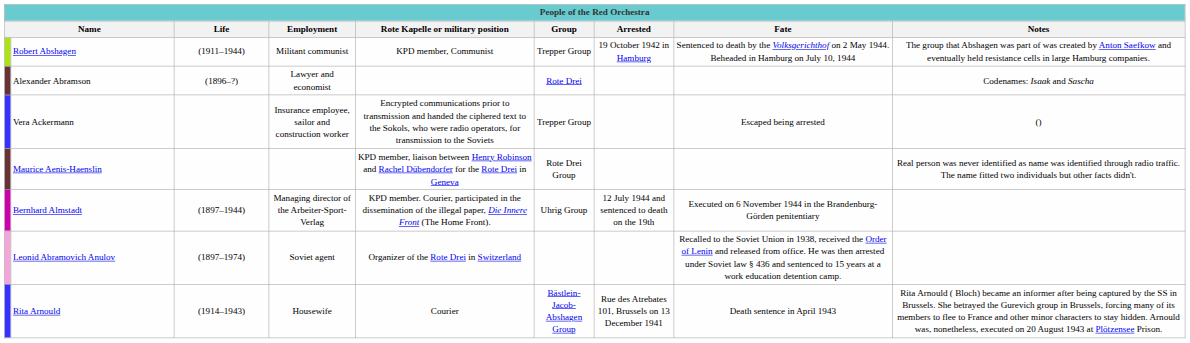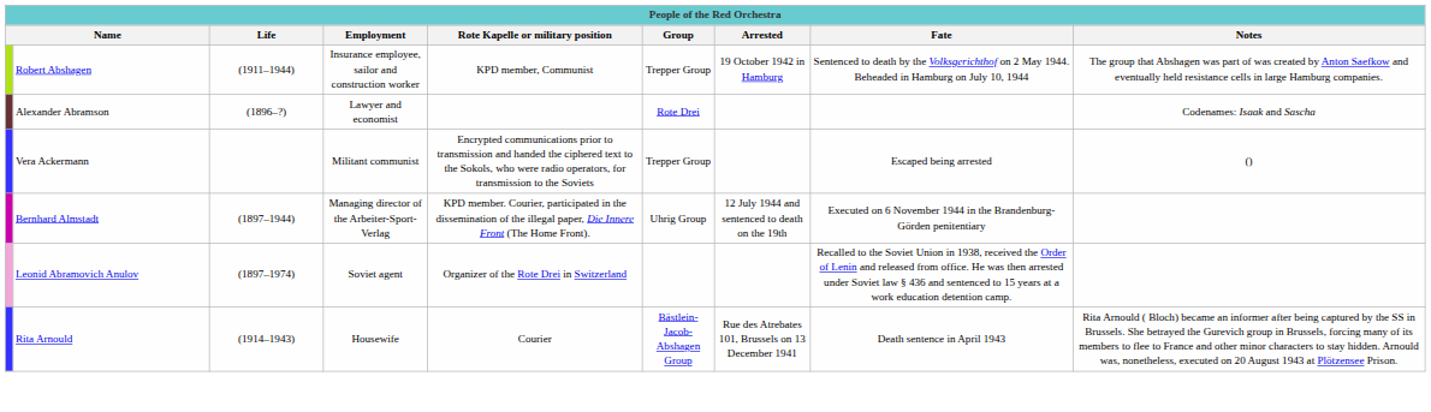Robert Abshagen | Employment: Militant communist -> Insurance employee, sailor and construction worker
Vera Ackermann | Employment: Insurance employee, sailor and construction worker -> Militant communist
- row: Maurice Aenis-Haenslin | KPD member, liaison between Henry Robinson and Rachel Dübendorfer for the Rote Drei in Geneva | Rote Drei Group | Real person was never identified as name was identified through radio traffic. The name fitted two individuals but other facts didn't.
